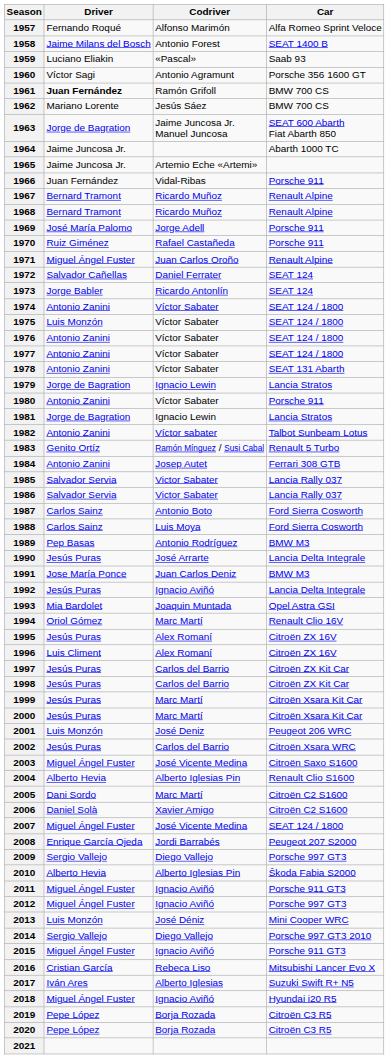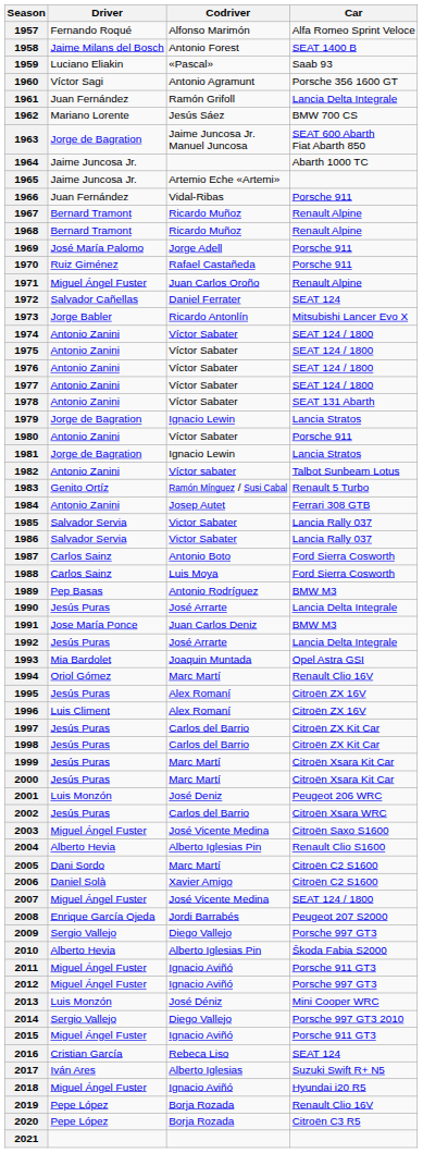1961 | Driver: bold -> normal
1961 | Car: BMW 700 CS -> Lancia Delta Integrale
1973 | Car: SEAT 124 -> Mitsubishi Lancer Evo X
1975 | Driver: Luis Monzón -> Antonio Zanini
1992 | Codriver: Ignacio Aviñó -> José Arrarte
2016 | Car: Mitsubishi Lancer Evo X -> SEAT 124
2019 | Car: Citroën C3 R5 -> Renault Clio 16V
